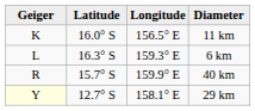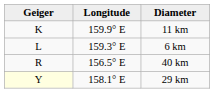- column: Latitude | 16.0° S | 16.3° S | 15.7° S | 12.7° S
11 km | Longitude: 156.5° E -> 159.9° E
40 km | Longitude: 159.9° E -> 156.5° E
